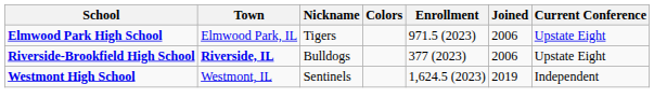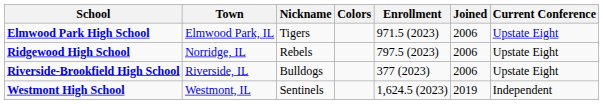+ row: Ridgewood High School | Norridge, IL | Rebels | 797.5 (2023) | 2006 | Upstate Eight
Riverside-Brookfield High School | Town: bold -> normal
